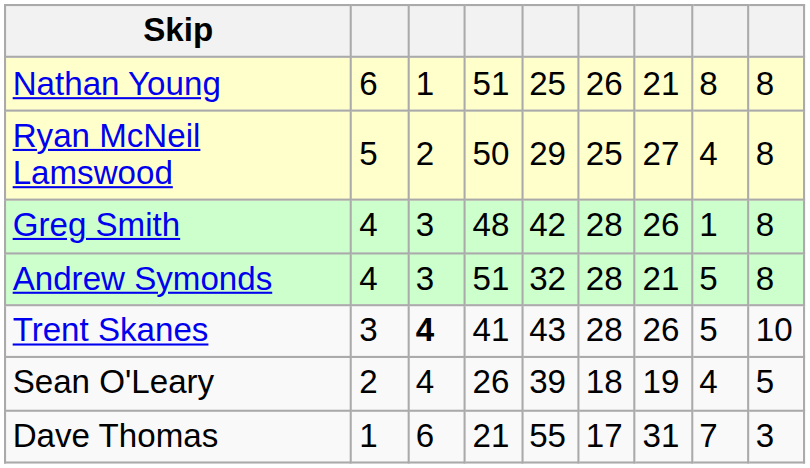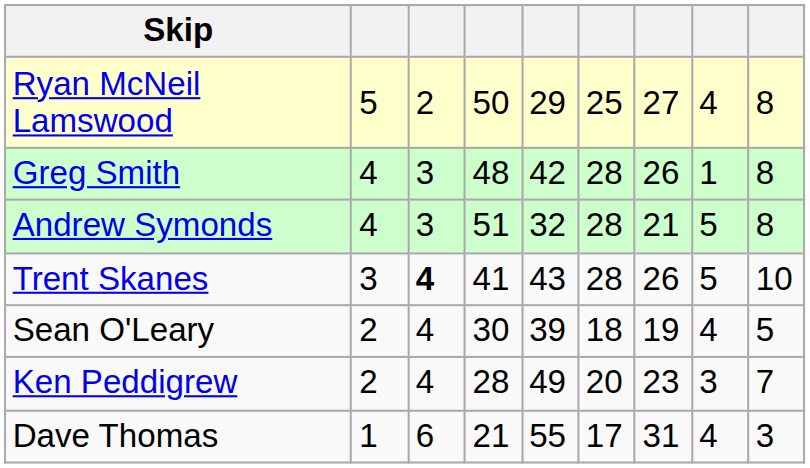- row: Nathan Young | 6 | 1 | 51 | 25 | 26 | 21 | 8 | 8
Sean O'Leary | column 4: 26 -> 30
+ row: Ken Peddigrew | 2 | 4 | 28 | 49 | 20 | 23 | 3 | 7
Dave Thomas | column 8: 7 -> 4
